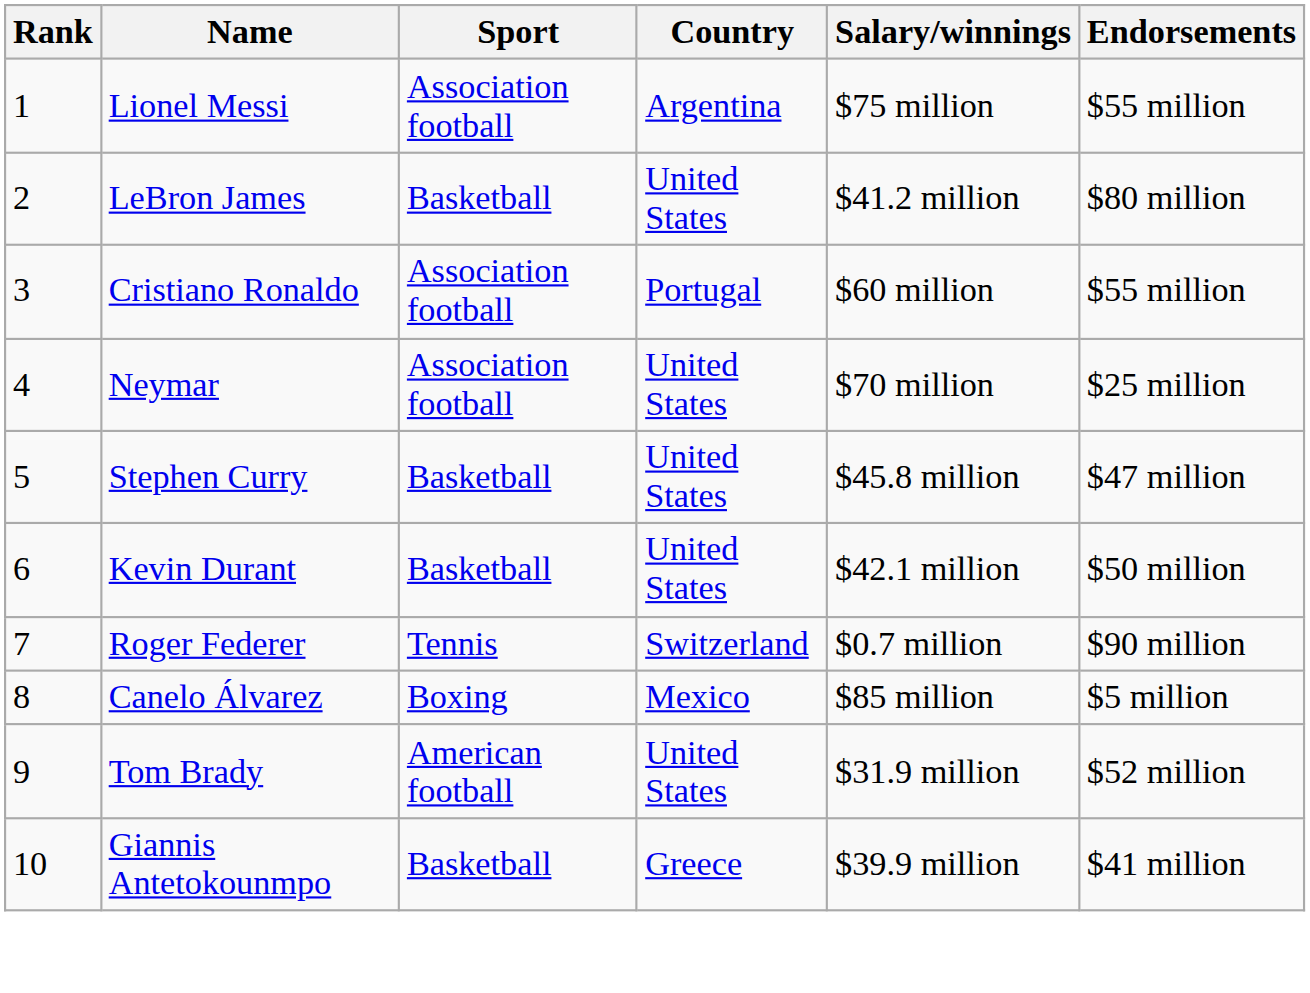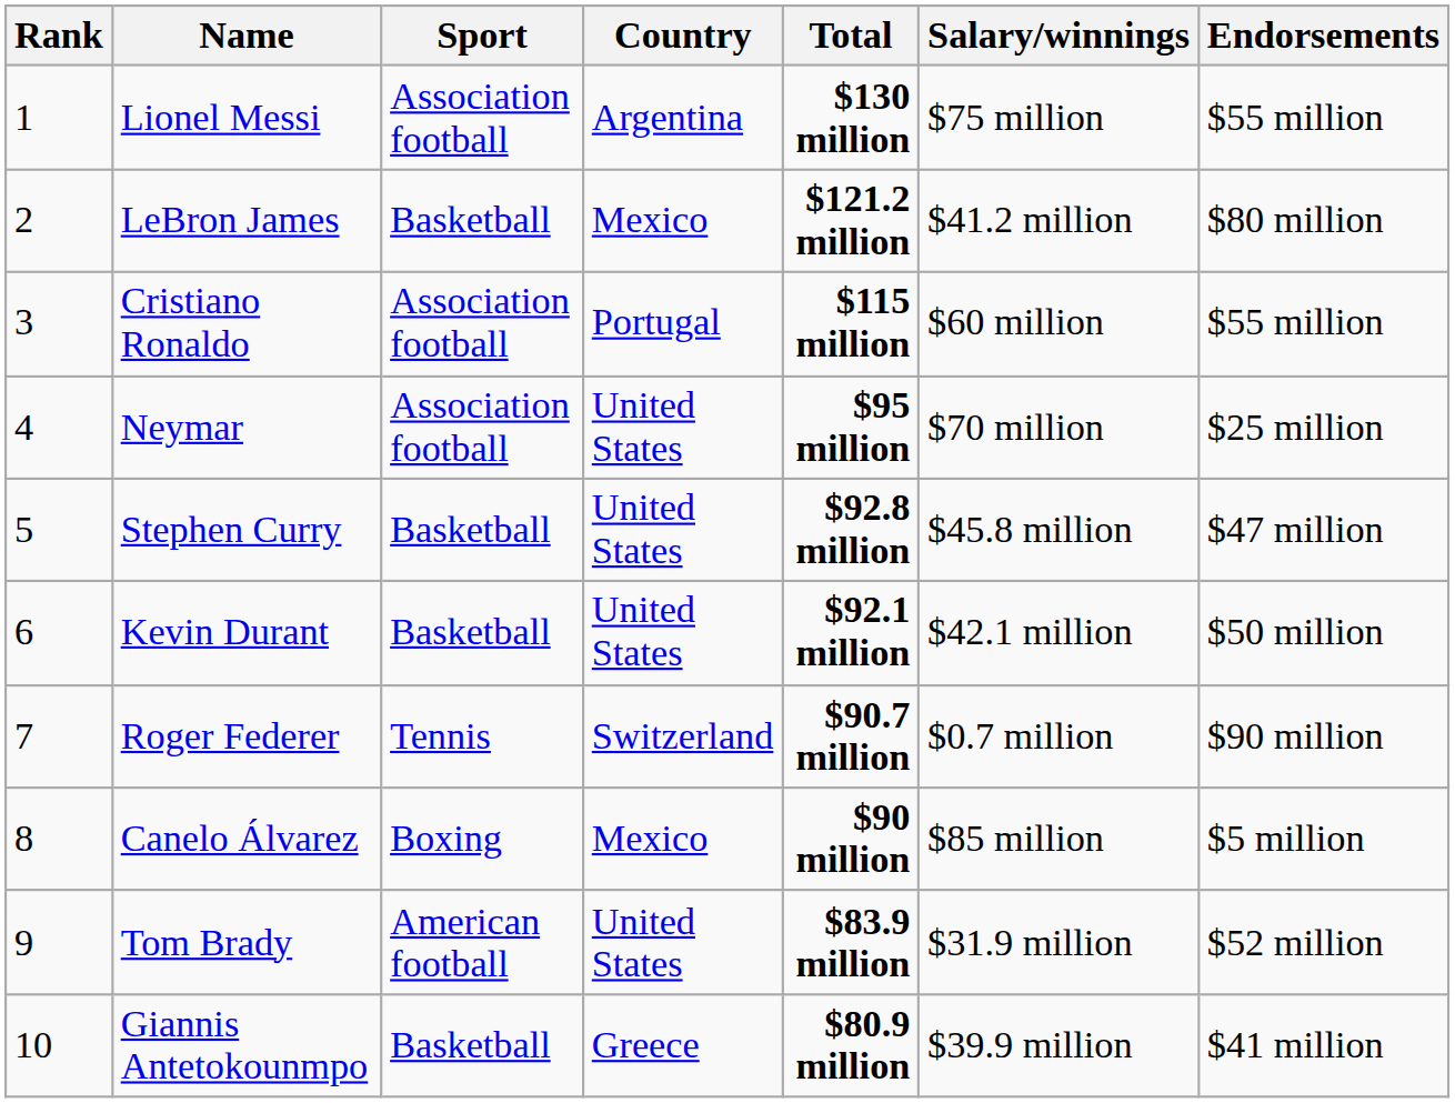+ column: Total | $130 million | $121.2 million | $115 million | $95 million | $92.8 million | $92.1 million | $90.7 million | $90 million | $83.9 million | $80.9 million
LeBron James | Country: United States -> Mexico
